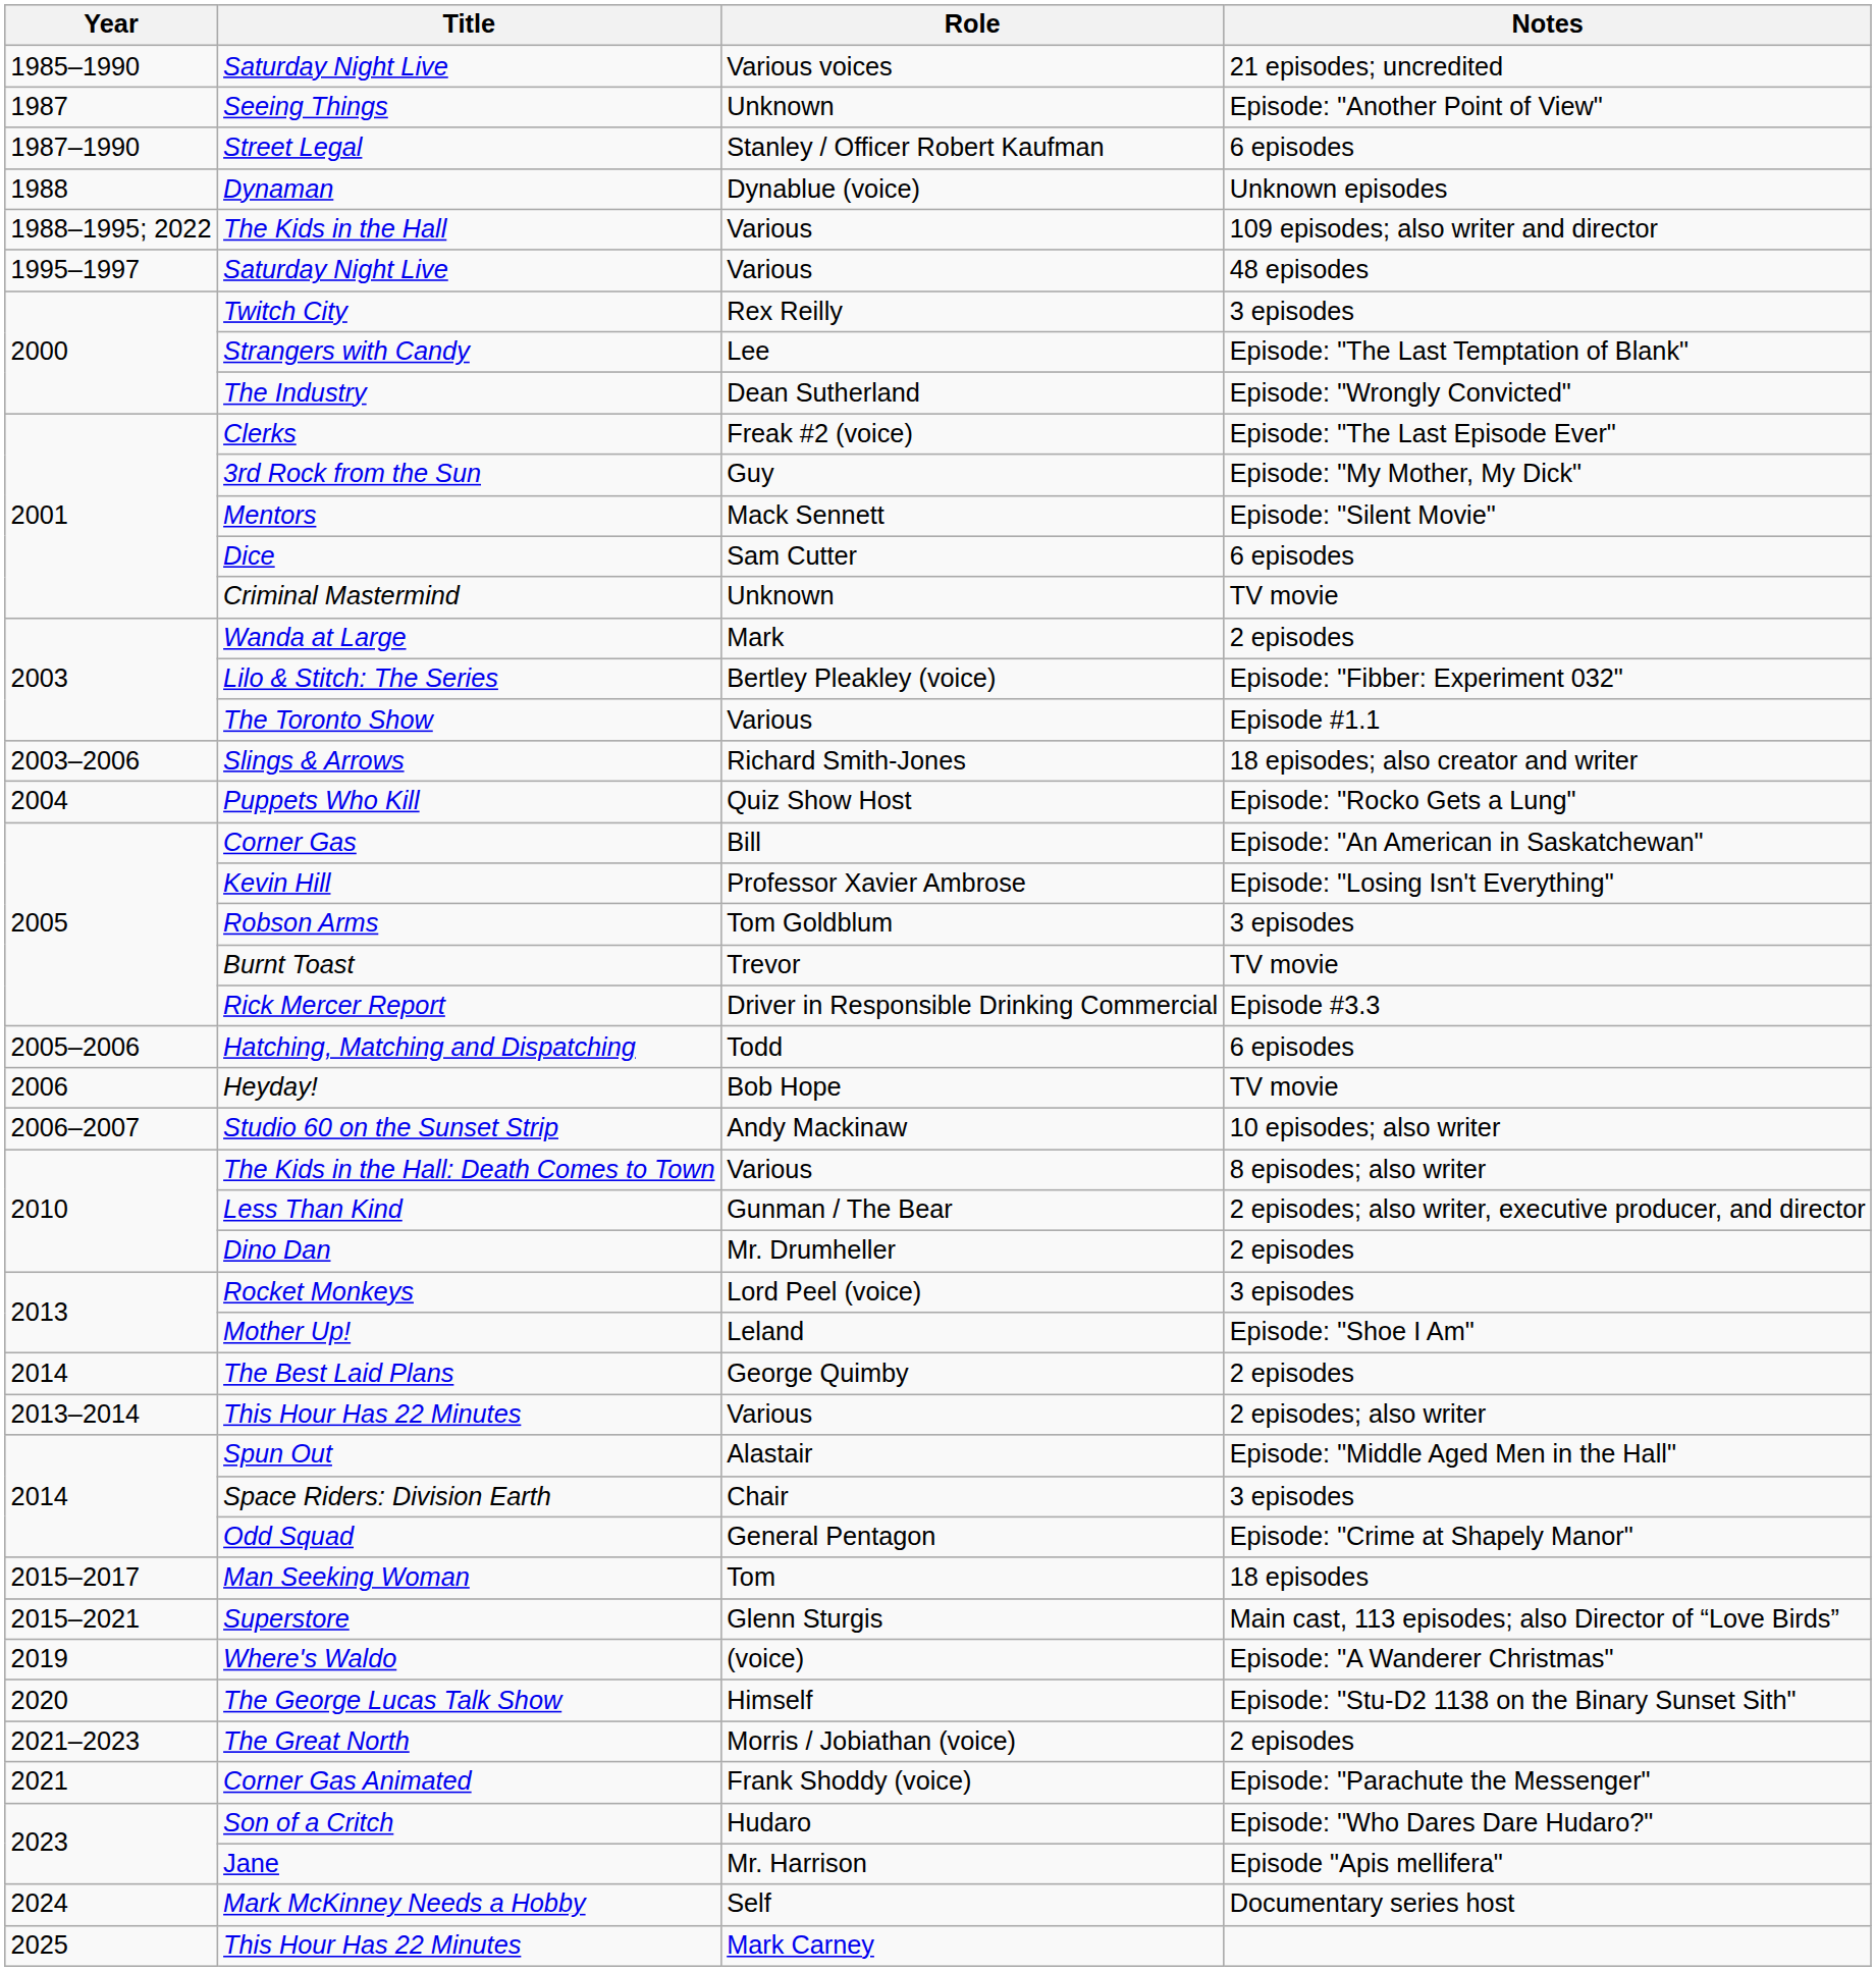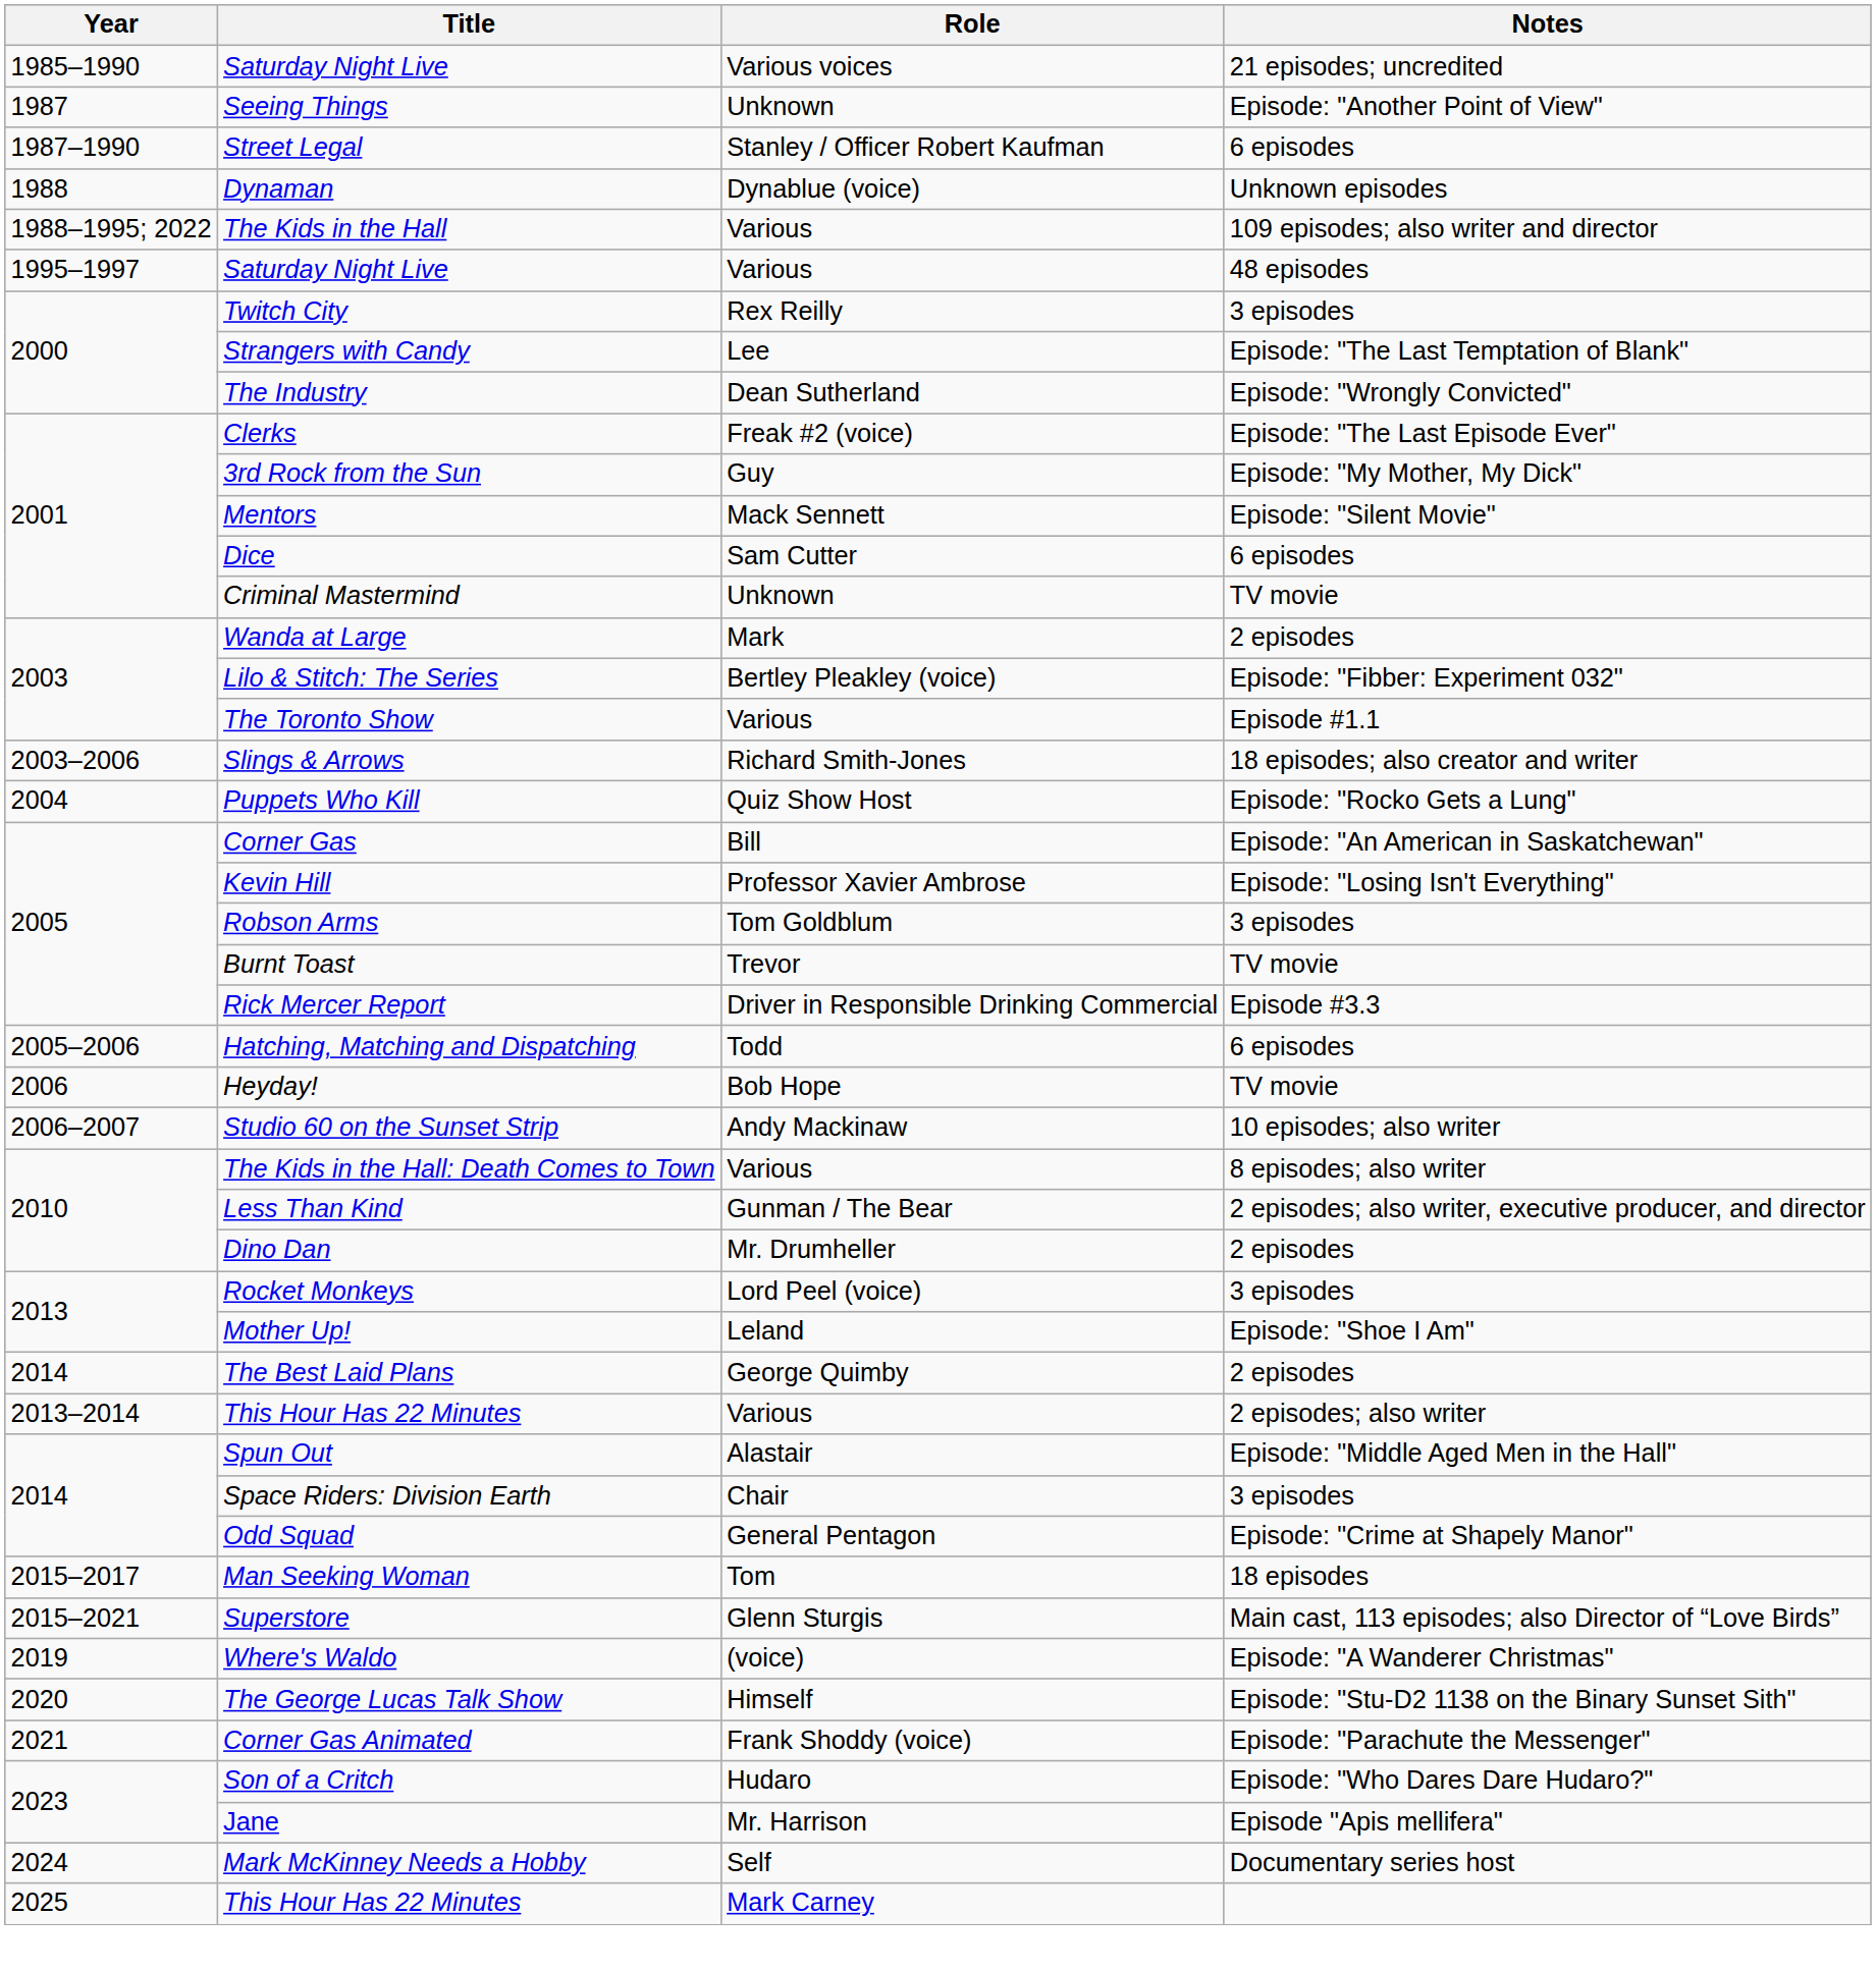- row: 2021–2023 | The Great North | Morris / Jobiathan (voice) | 2 episodes
